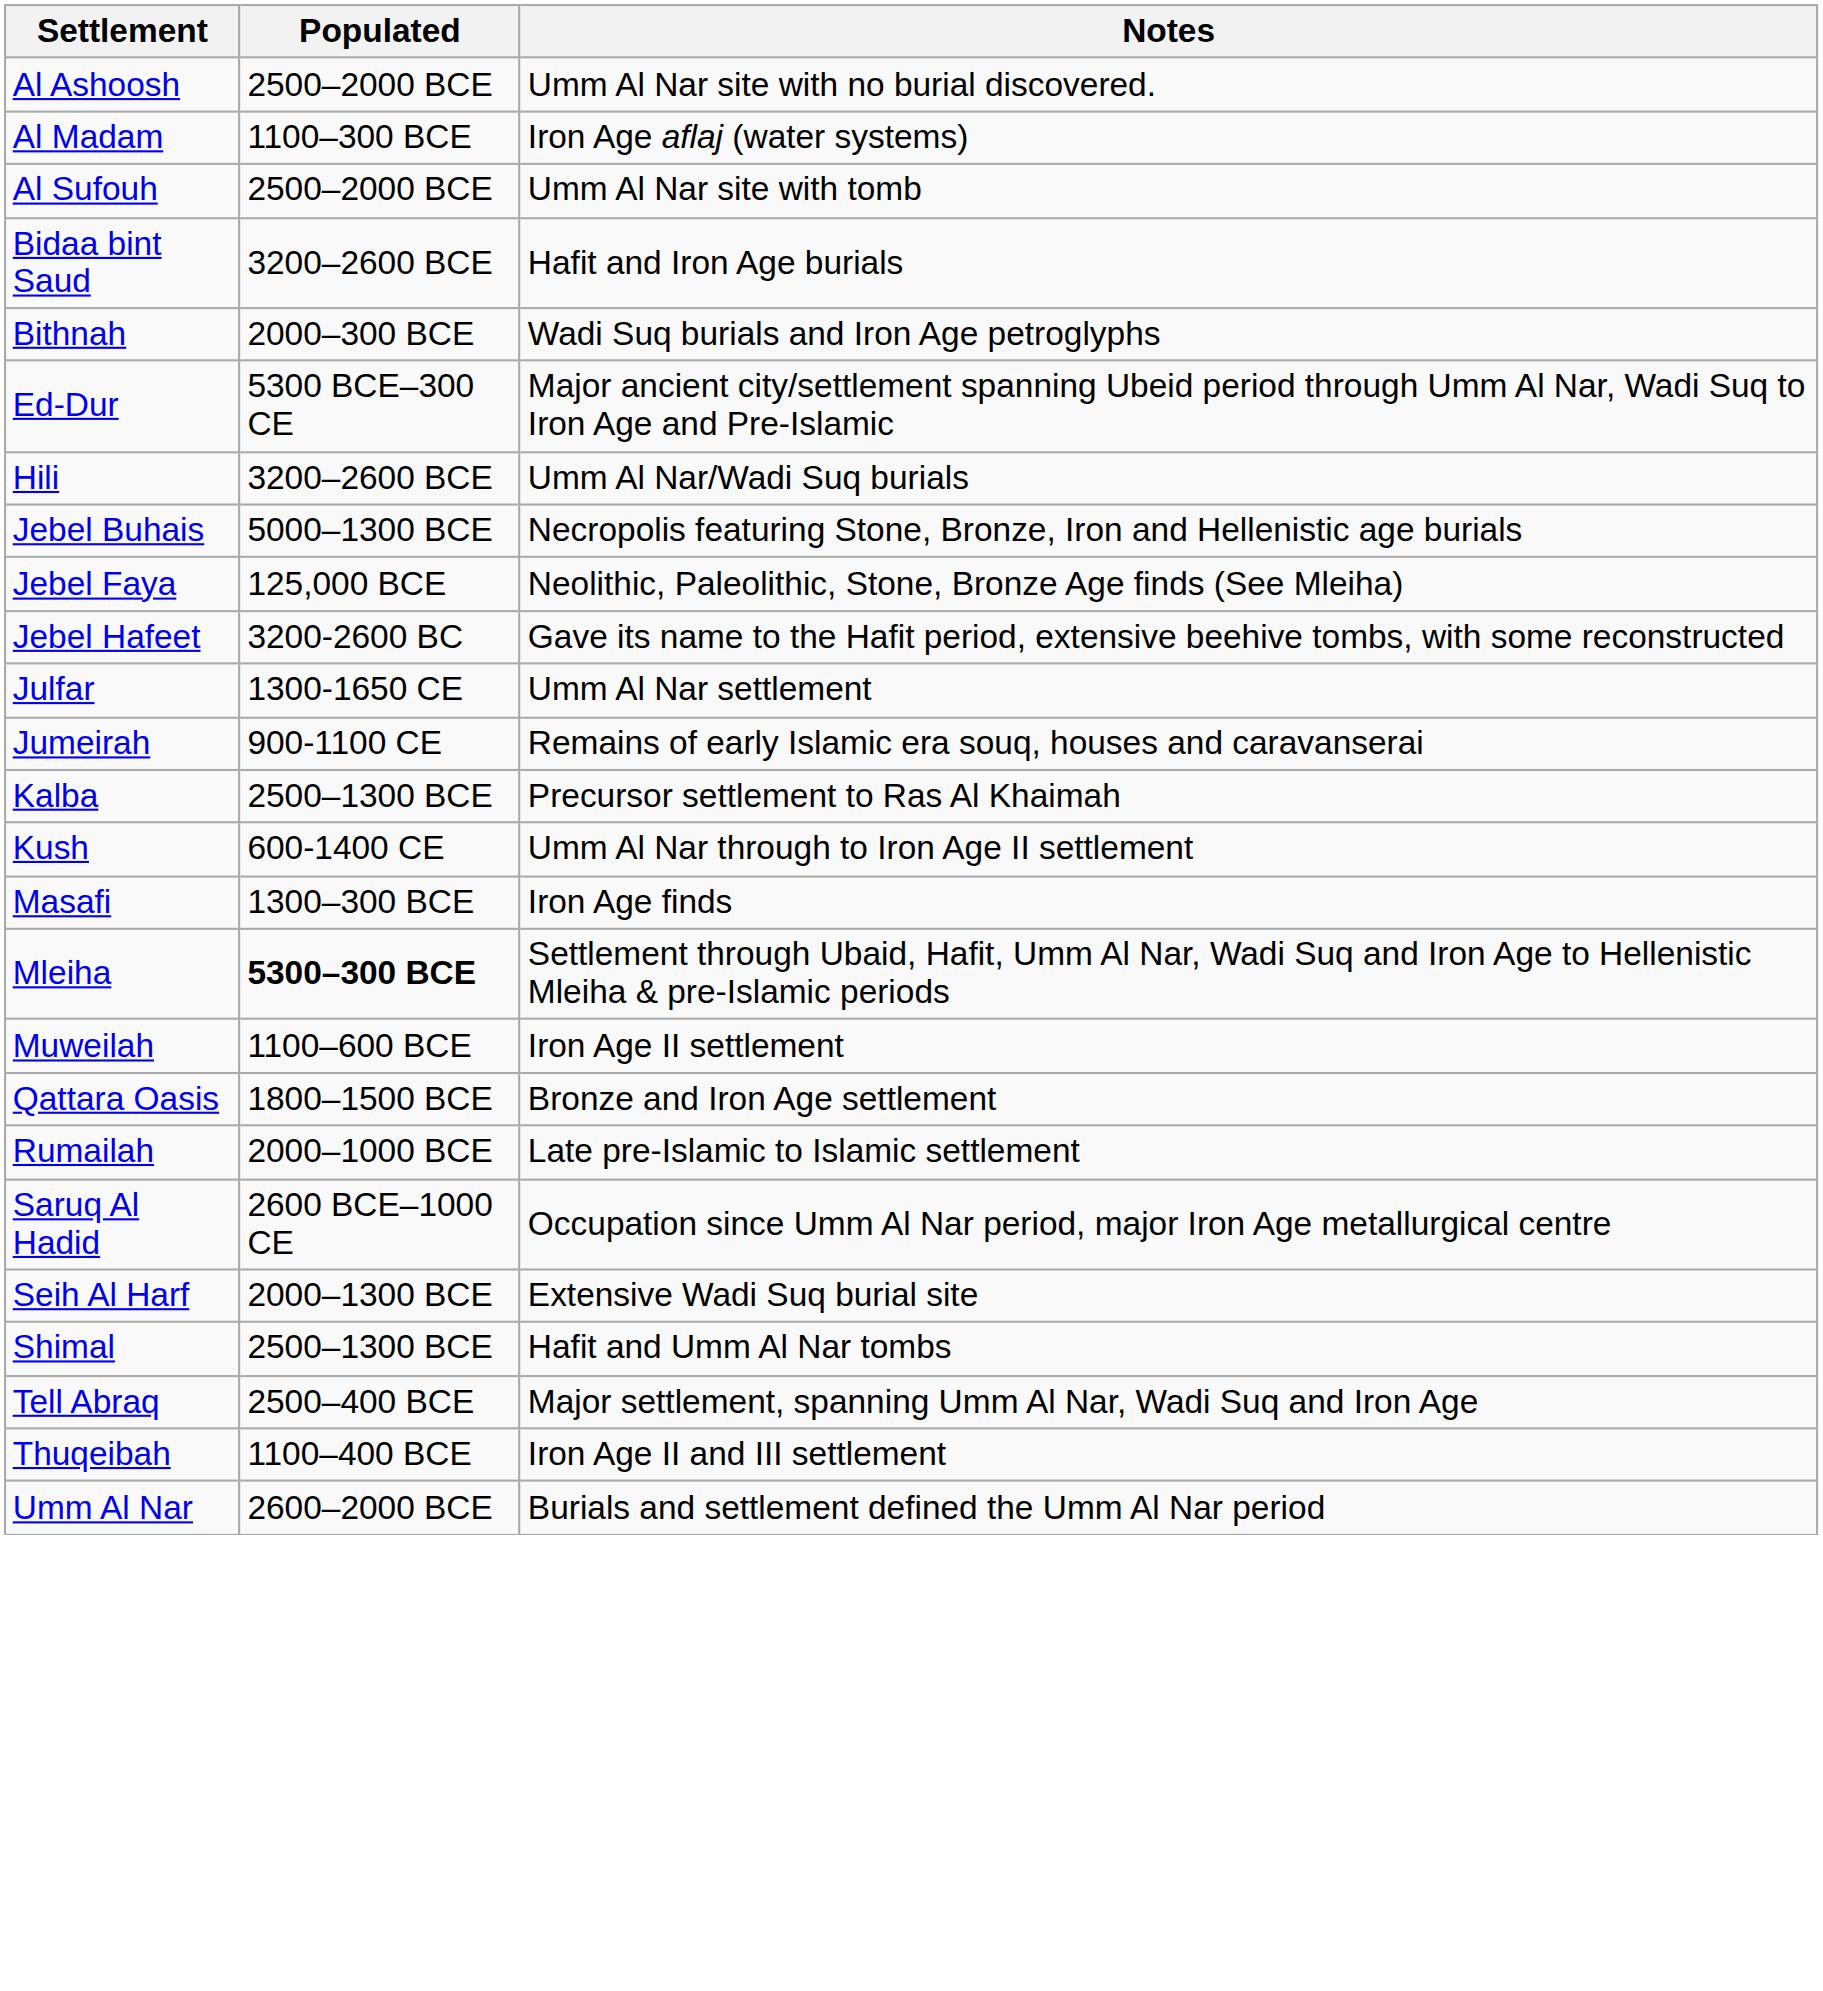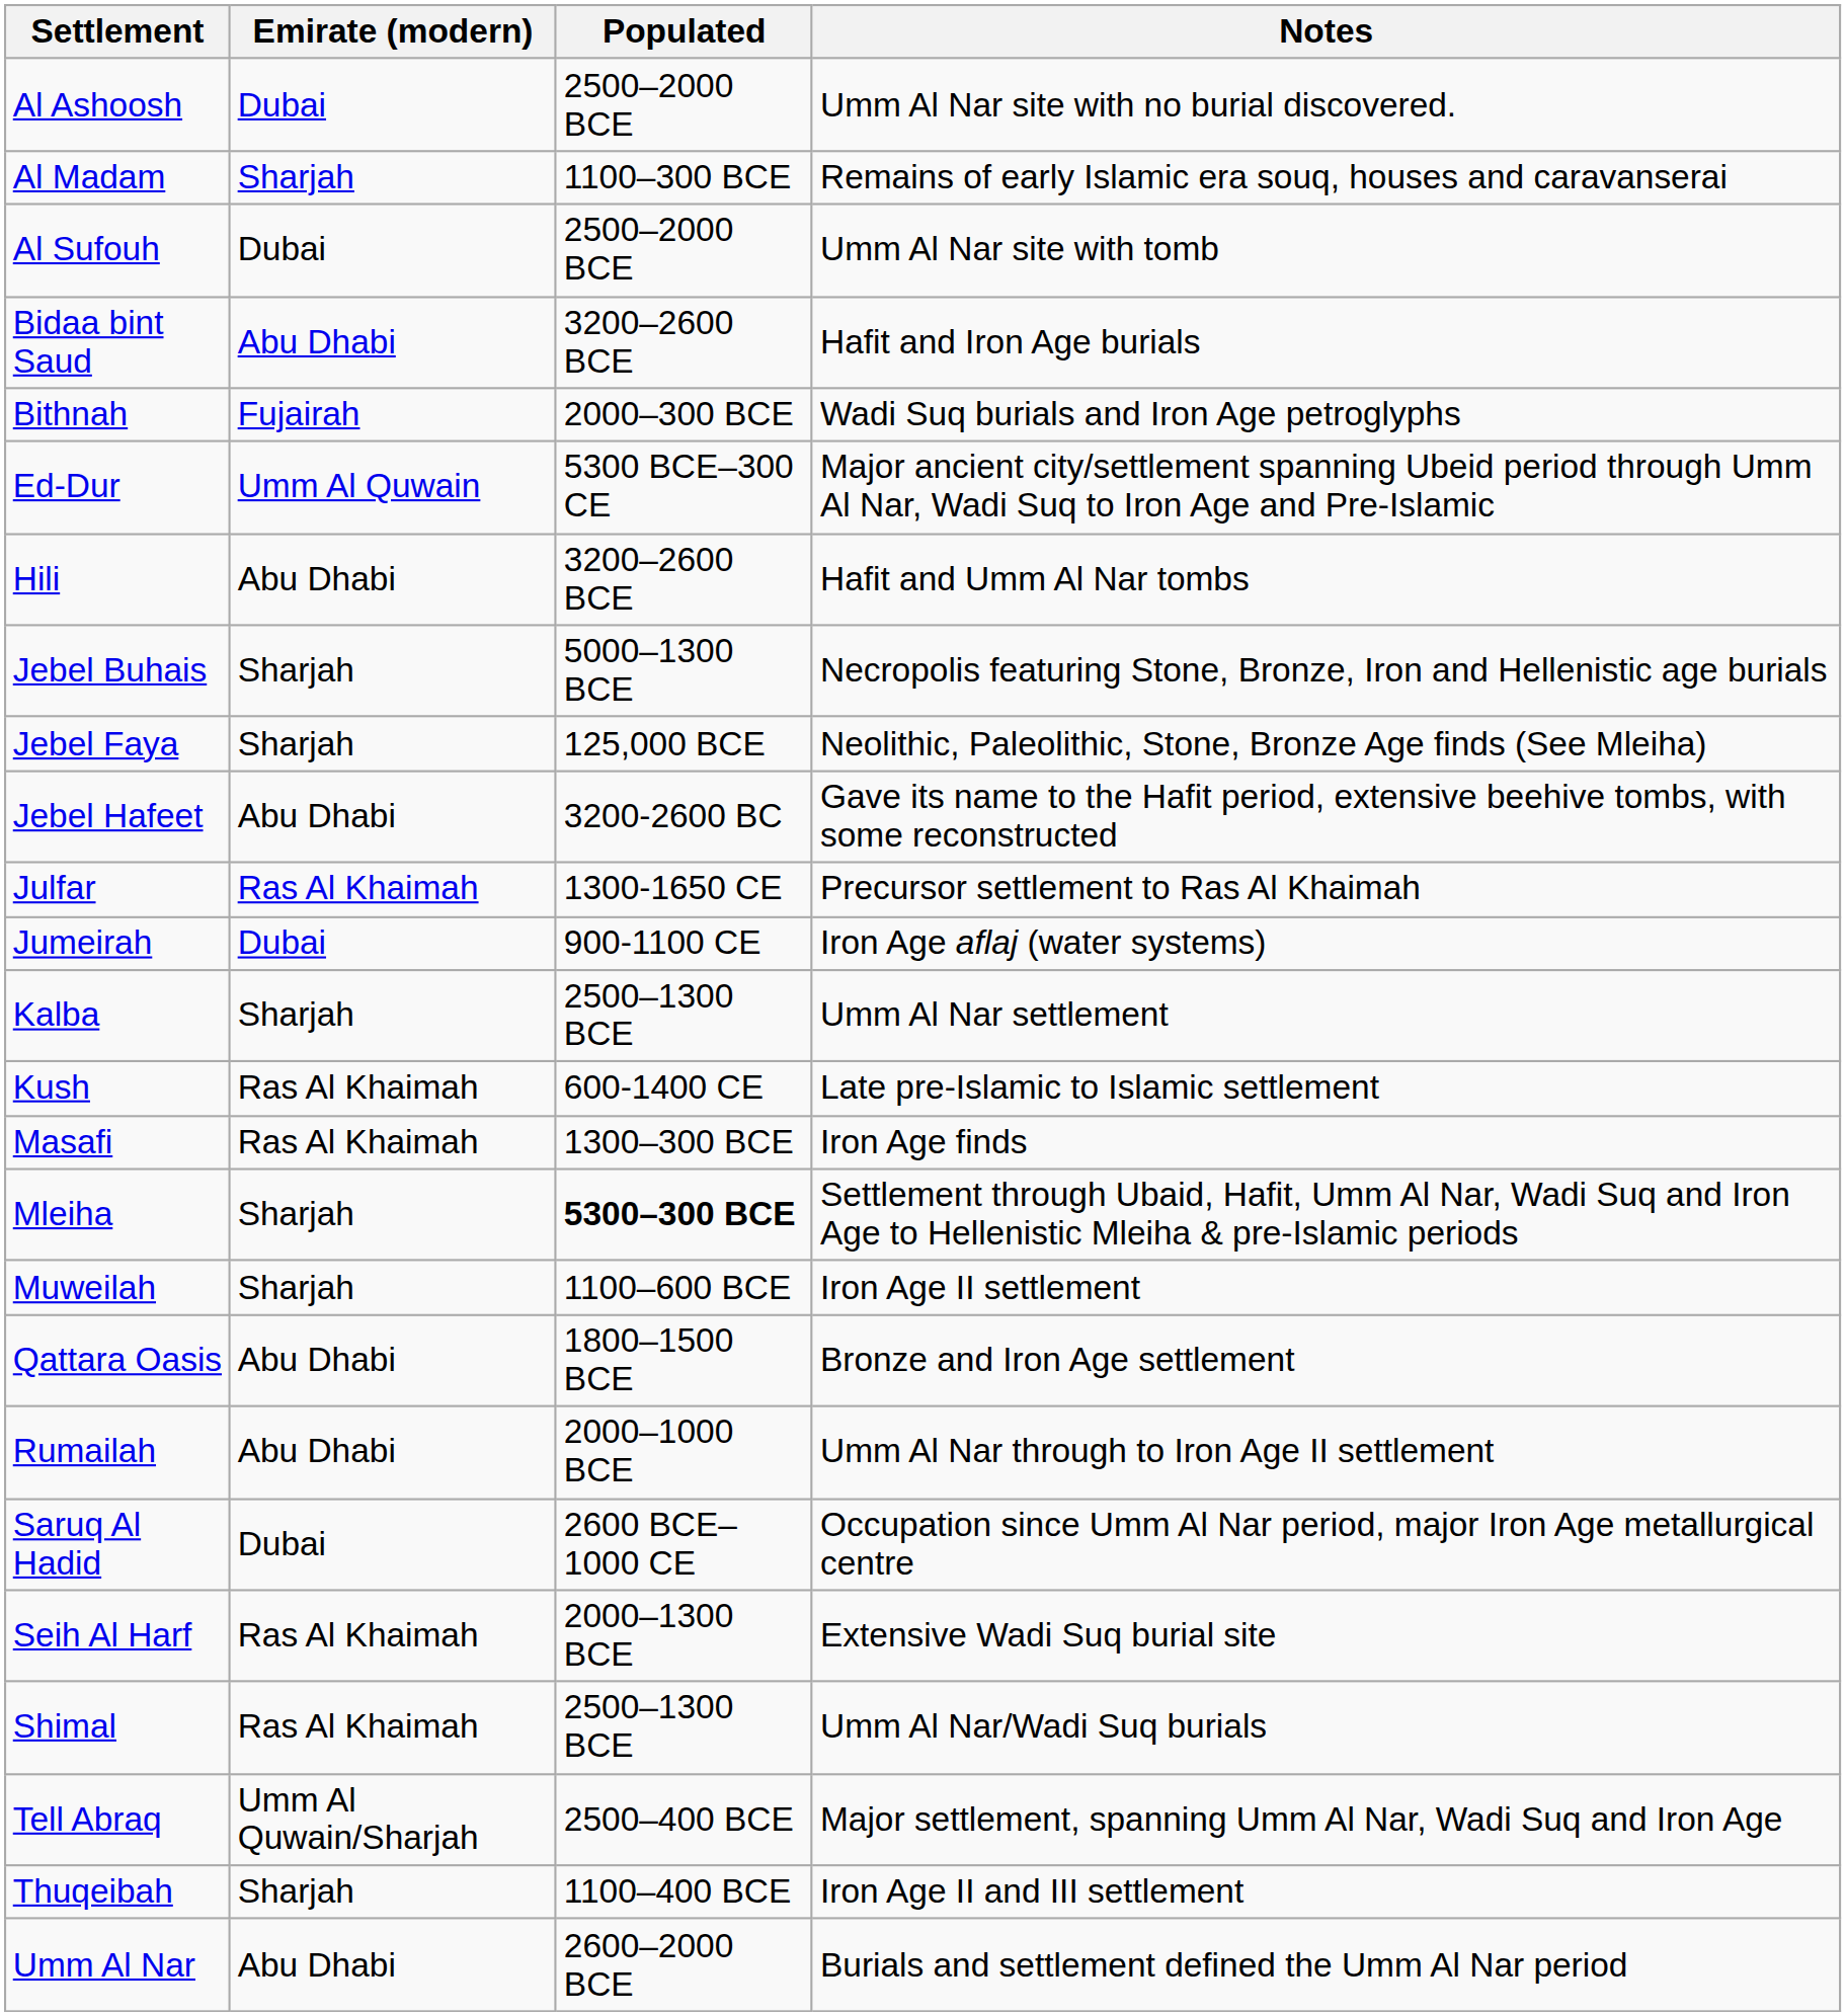+ column: Emirate (modern) | Dubai | Sharjah | Dubai | Abu Dhabi | Fujairah | Umm Al Quwain | Abu Dhabi | Sharjah | Sharjah | Abu Dhabi | Ras Al Khaimah | Dubai | Sharjah | Ras Al Khaimah | Ras Al Khaimah | Sharjah | Sharjah | Abu Dhabi | Abu Dhabi | Dubai | Ras Al Khaimah | Ras Al Khaimah | Umm Al Quwain/Sharjah | Sharjah | Abu Dhabi
Al Madam | Notes: Iron Age aflaj (water systems) -> Remains of early Islamic era souq, houses and caravanserai
Hili | Notes: Umm Al Nar/Wadi Suq burials -> Hafit and Umm Al Nar tombs
Julfar | Notes: Umm Al Nar settlement -> Precursor settlement to Ras Al Khaimah
Jumeirah | Notes: Remains of early Islamic era souq, houses and caravanserai -> Iron Age aflaj (water systems)
Kalba | Notes: Precursor settlement to Ras Al Khaimah -> Umm Al Nar settlement
Kush | Notes: Umm Al Nar through to Iron Age II settlement -> Late pre-Islamic to Islamic settlement
Rumailah | Notes: Late pre-Islamic to Islamic settlement -> Umm Al Nar through to Iron Age II settlement
Shimal | Notes: Hafit and Umm Al Nar tombs -> Umm Al Nar/Wadi Suq burials
